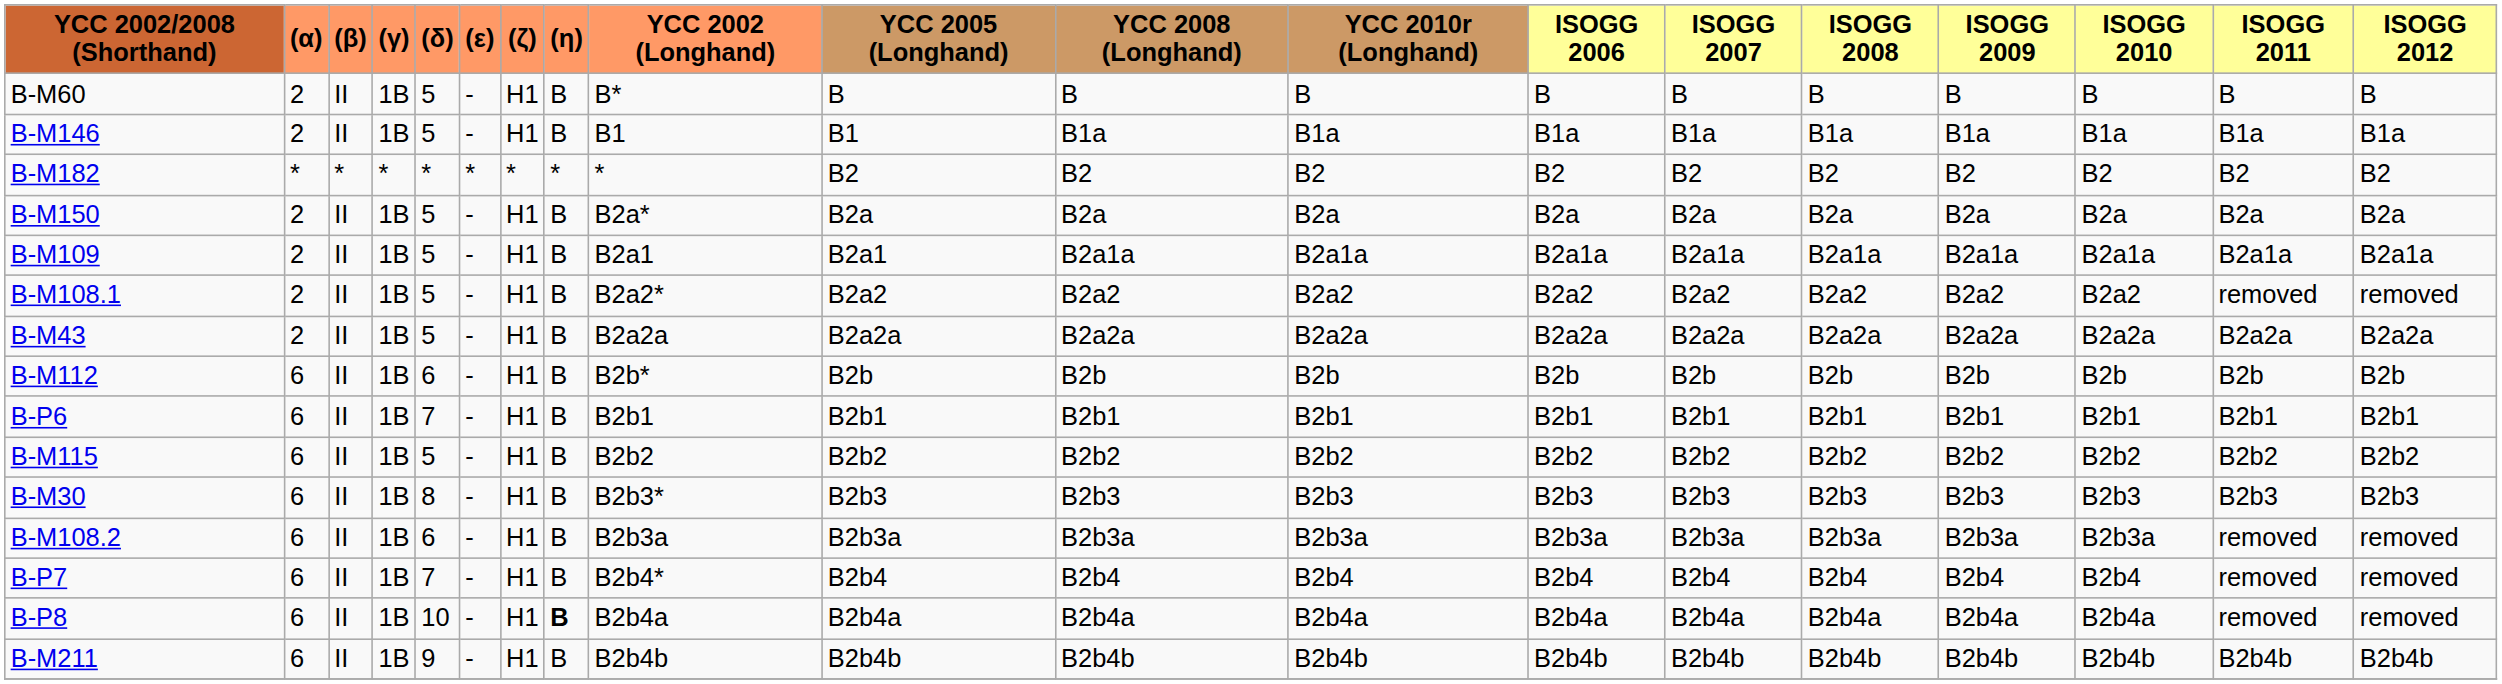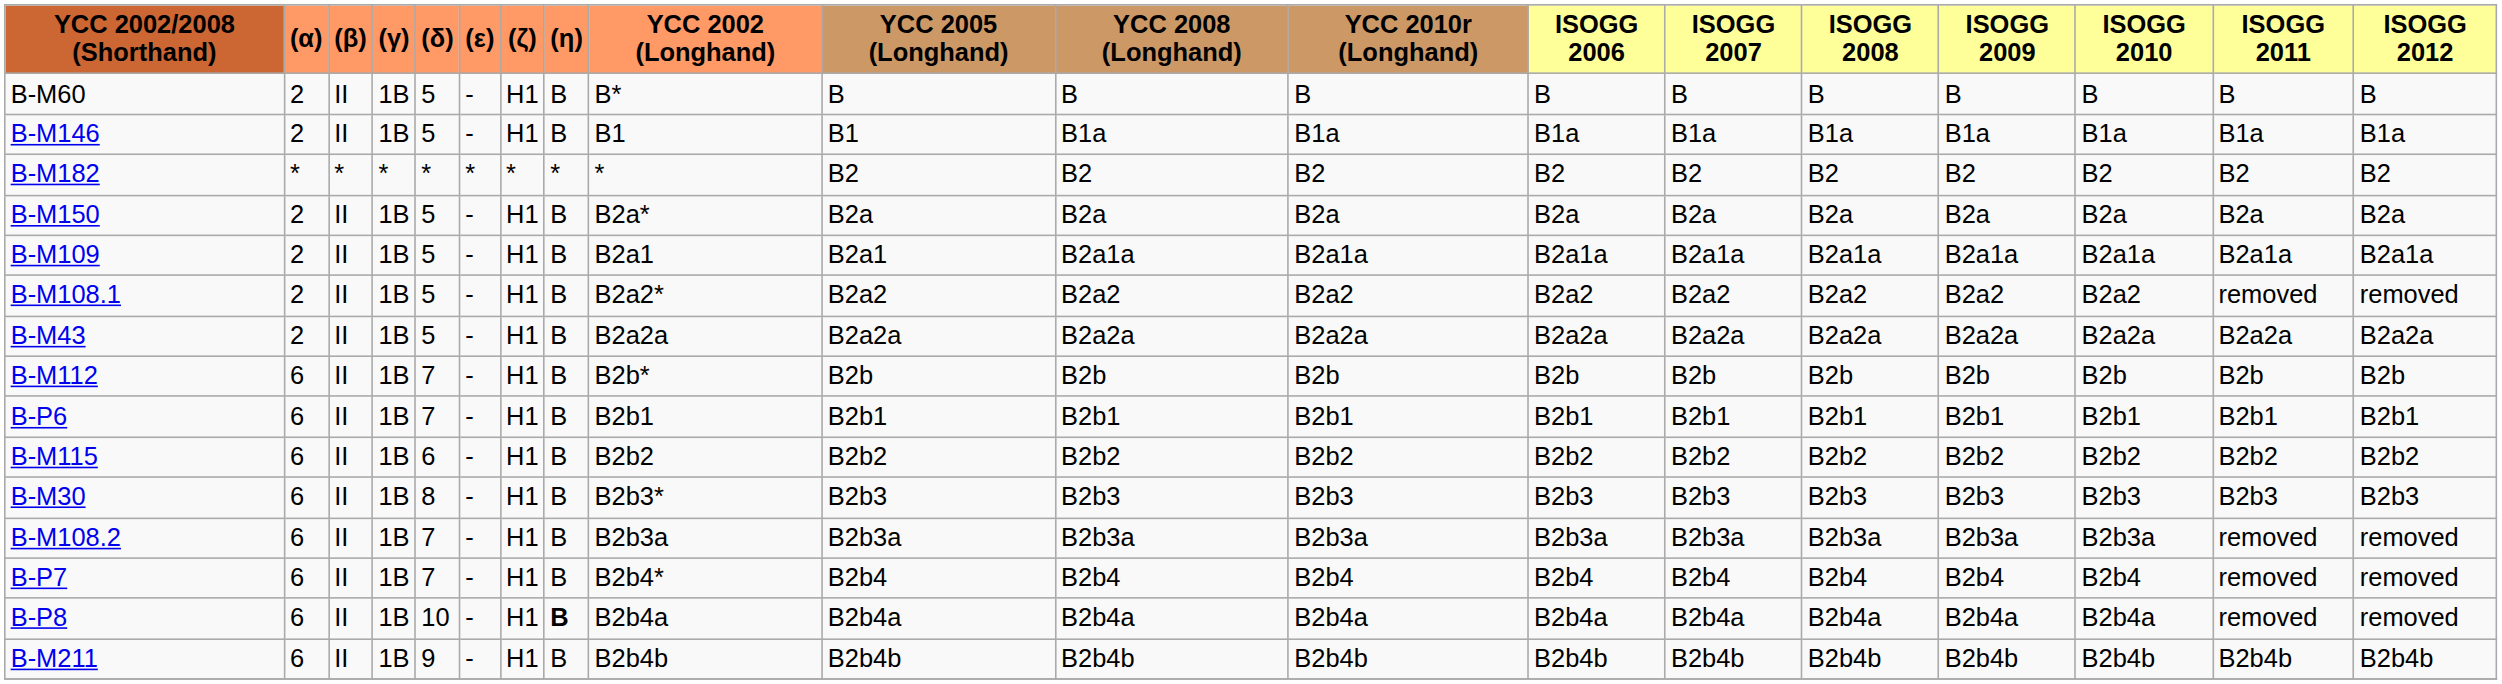B-M112 | (δ): 6 -> 7
B-M115 | (δ): 5 -> 6
B-M108.2 | (δ): 6 -> 7
